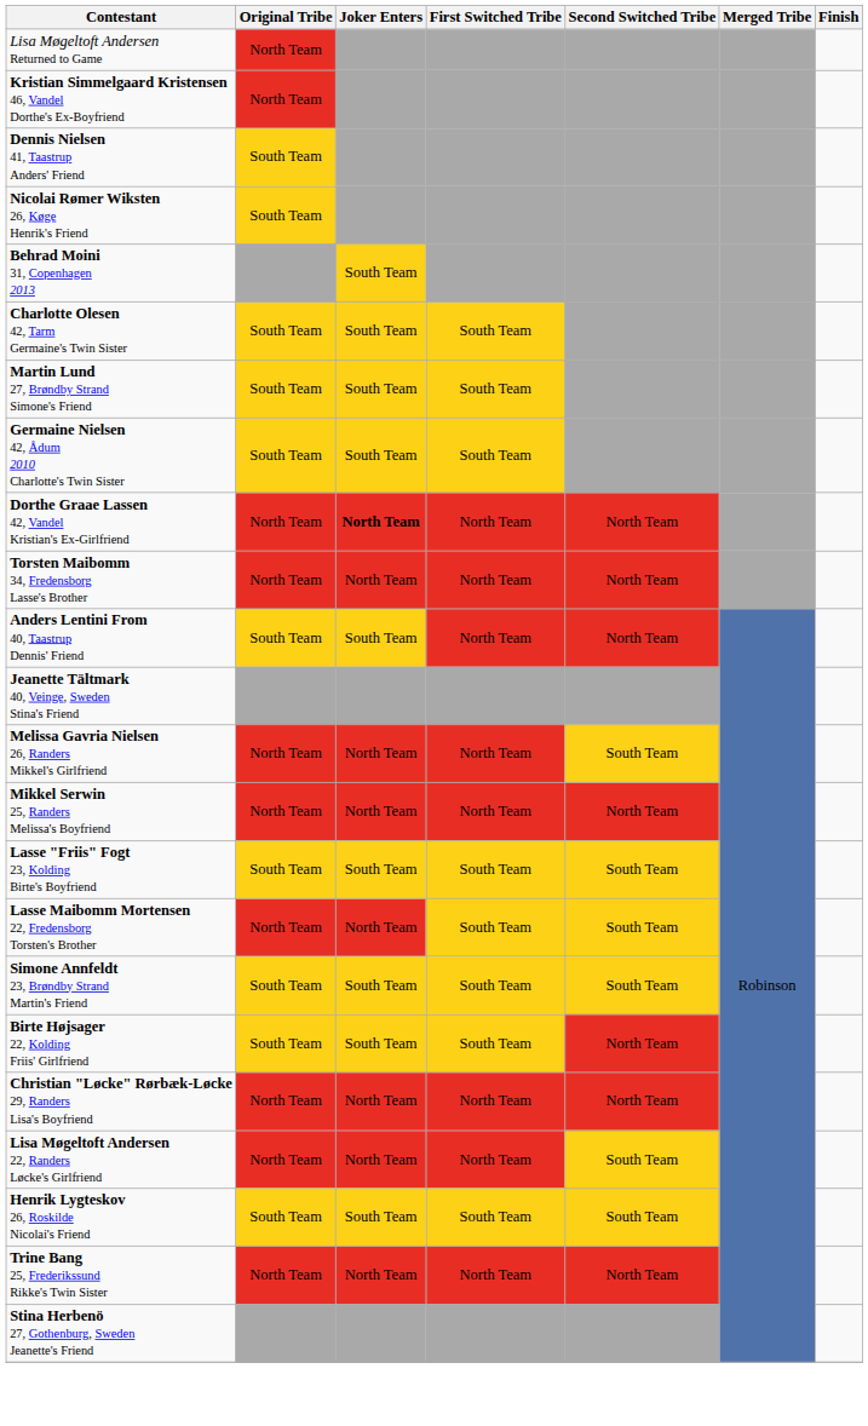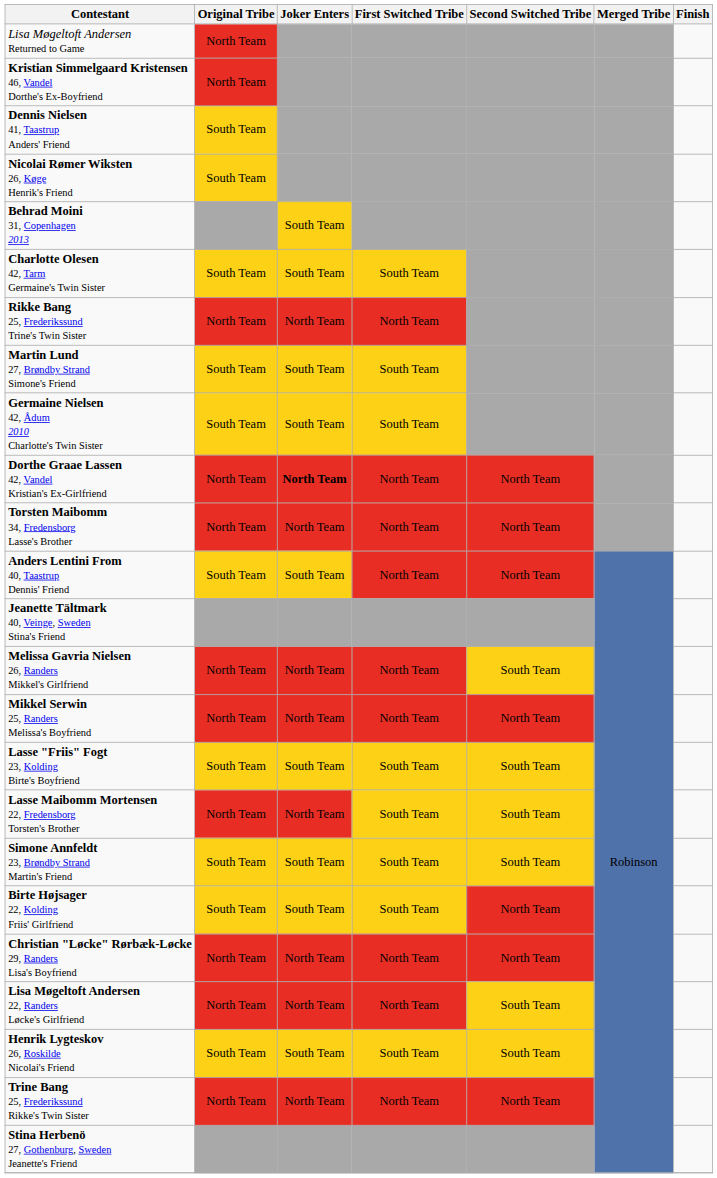+ row: Rikke Bang 25, Frederikssund Trine's Twin Sister | North Team | North Team | North Team
